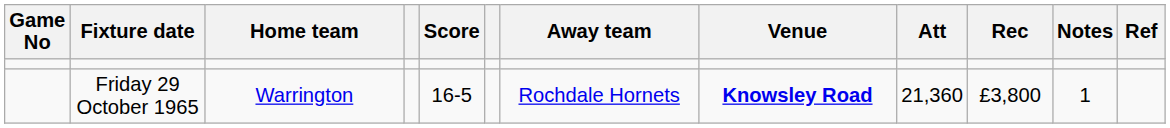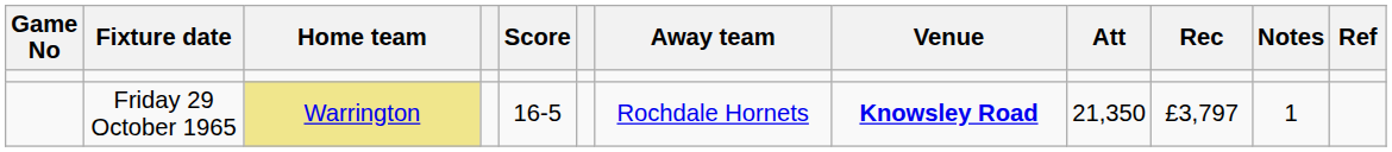Friday 29 October 1965 | Home team: no background -> khaki background
Friday 29 October 1965 | Att: 21,360 -> 21,350
Friday 29 October 1965 | Rec: £3,800 -> £3,797
